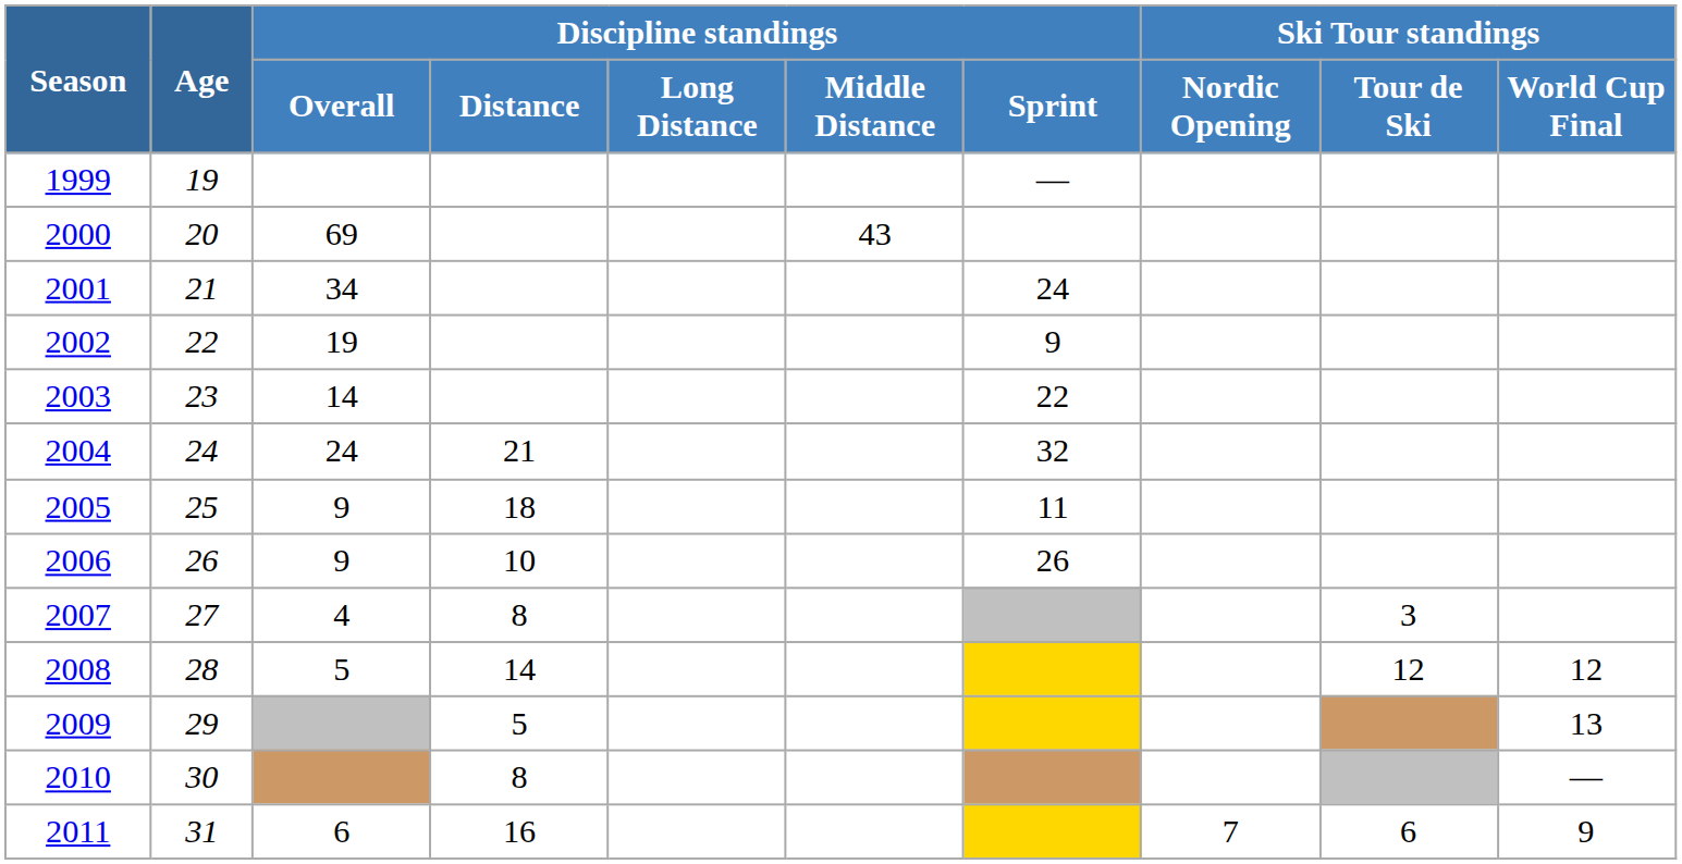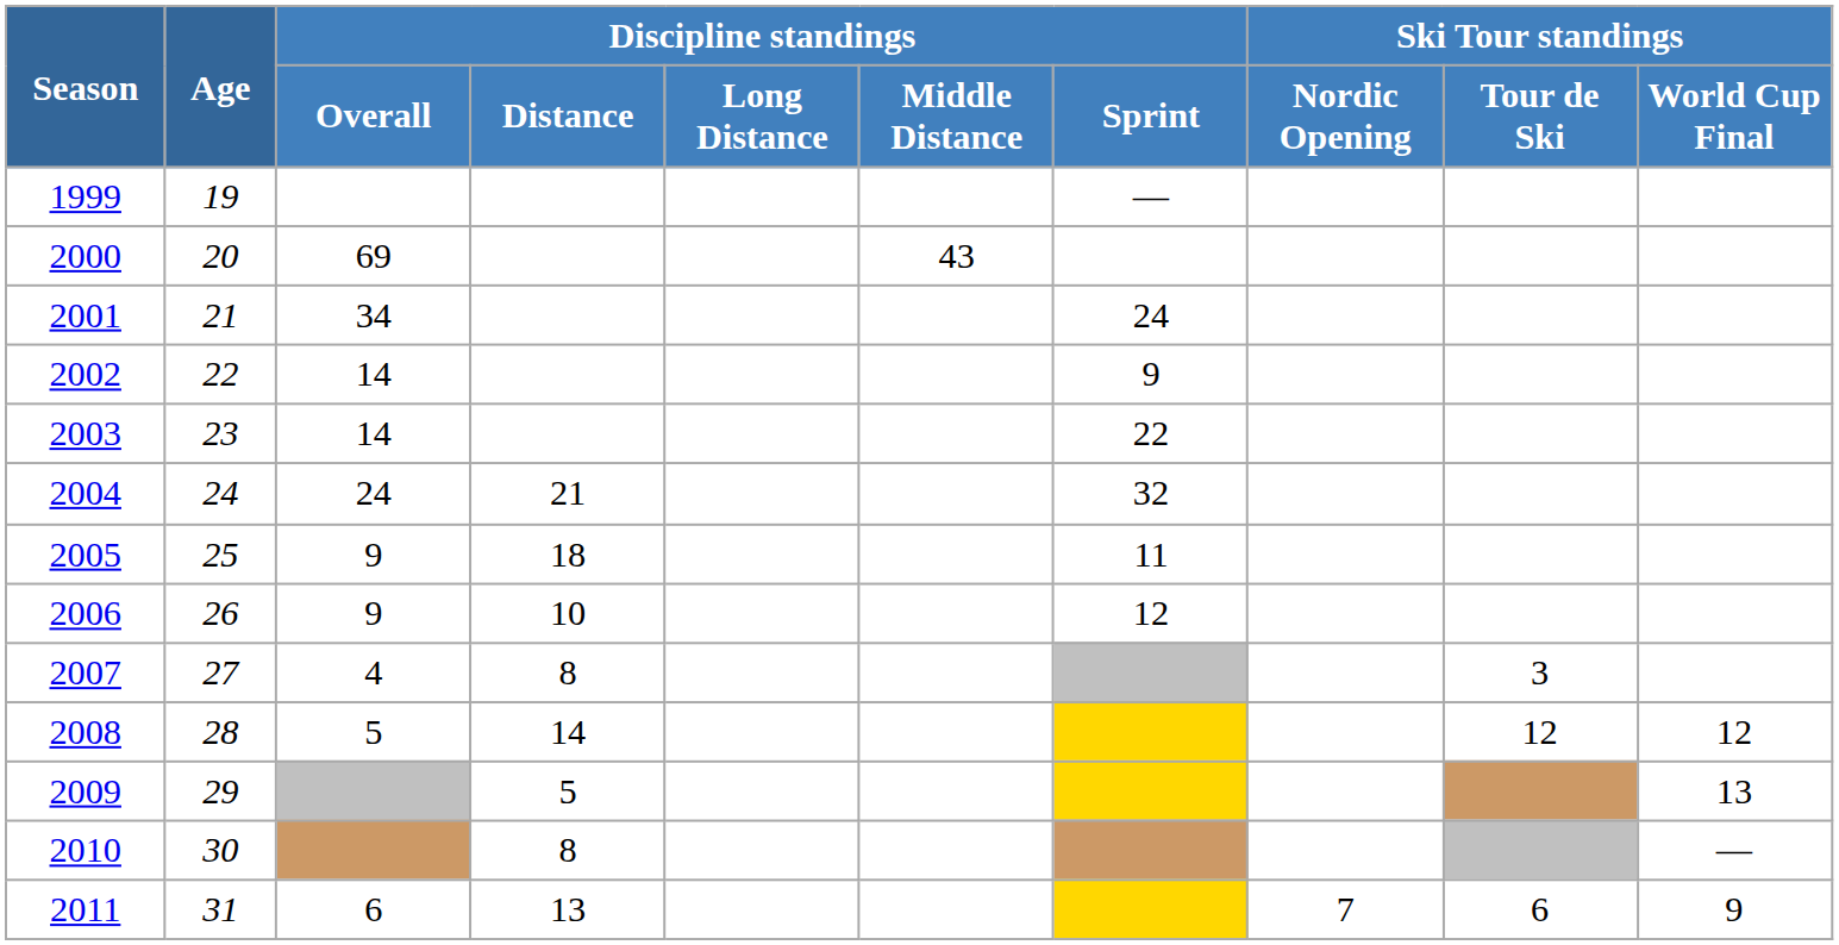2002 | Discipline standings / Overall: 19 -> 14
2006 | Discipline standings / Sprint: 26 -> 12
2011 | Discipline standings / Distance: 16 -> 13
